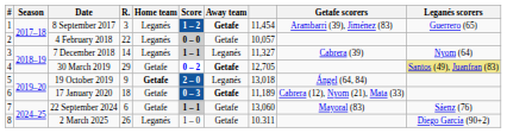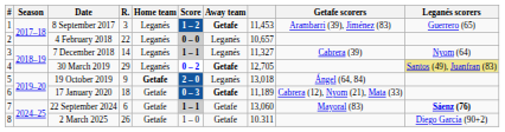8 September 2017 | column 8: 11,454 -> 11,453
4 February 2018 | Away team: Getafe -> Leganés
4 February 2018 | column 8: 10,057 -> 10,657
30 March 2019 | Home team: Getafe -> Leganés
22 September 2024 | Leganés scorers: normal -> bold
2 March 2025 | Home team: Leganés -> Getafe
